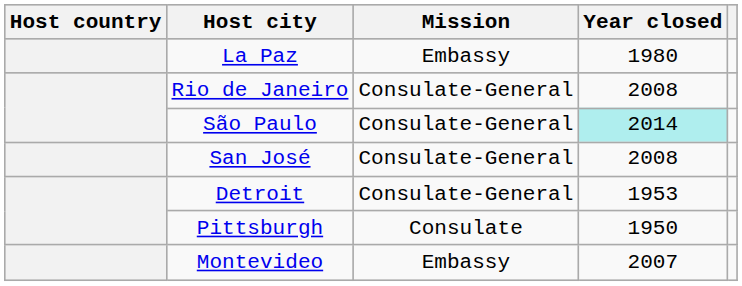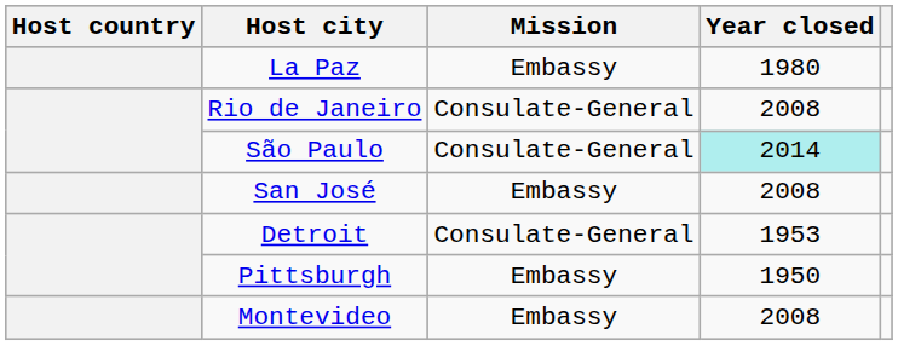San José | Mission: Consulate-General -> Embassy
Pittsburgh | Mission: Consulate -> Embassy
Montevideo | Year closed: 2007 -> 2008
